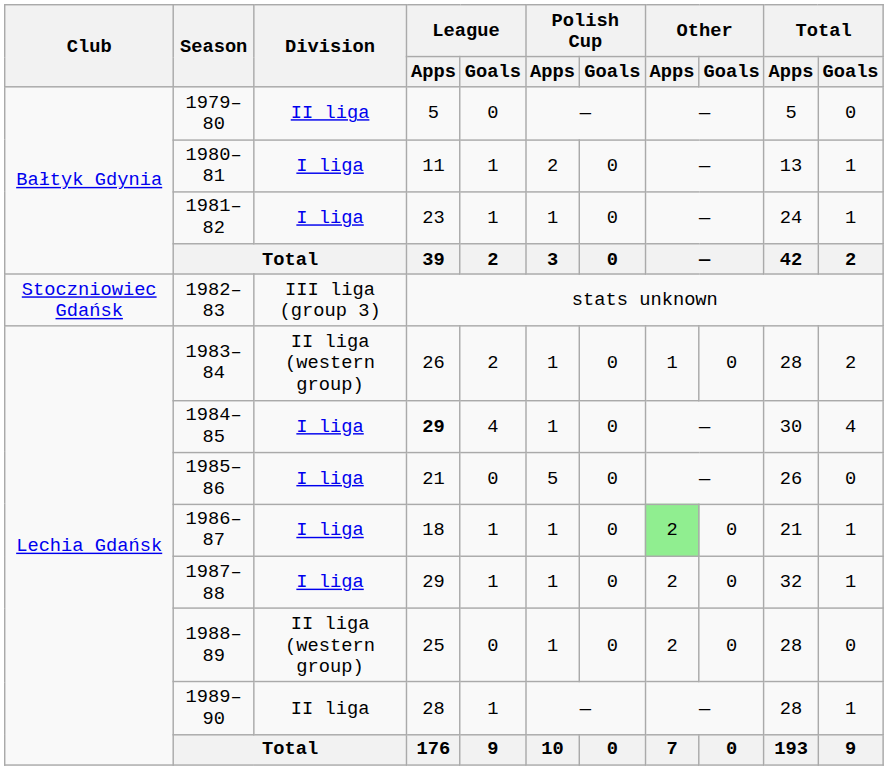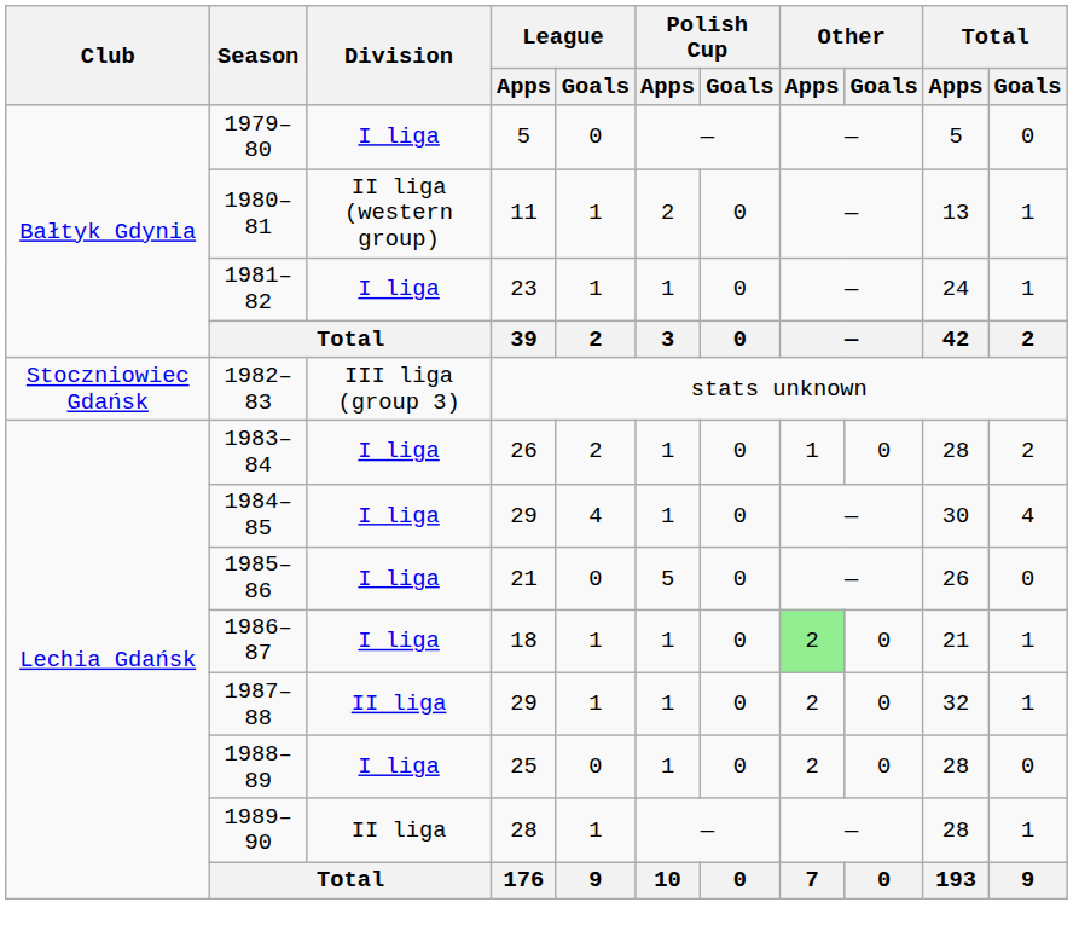1979–80 | Division: II liga -> I liga
1980–81 | Division: I liga -> II liga (western group)
1983–84 | Division: II liga (western group) -> I liga
1984–85 | League / Apps: bold -> normal
1987–88 | Division: I liga -> II liga
1988–89 | Division: II liga (western group) -> I liga
